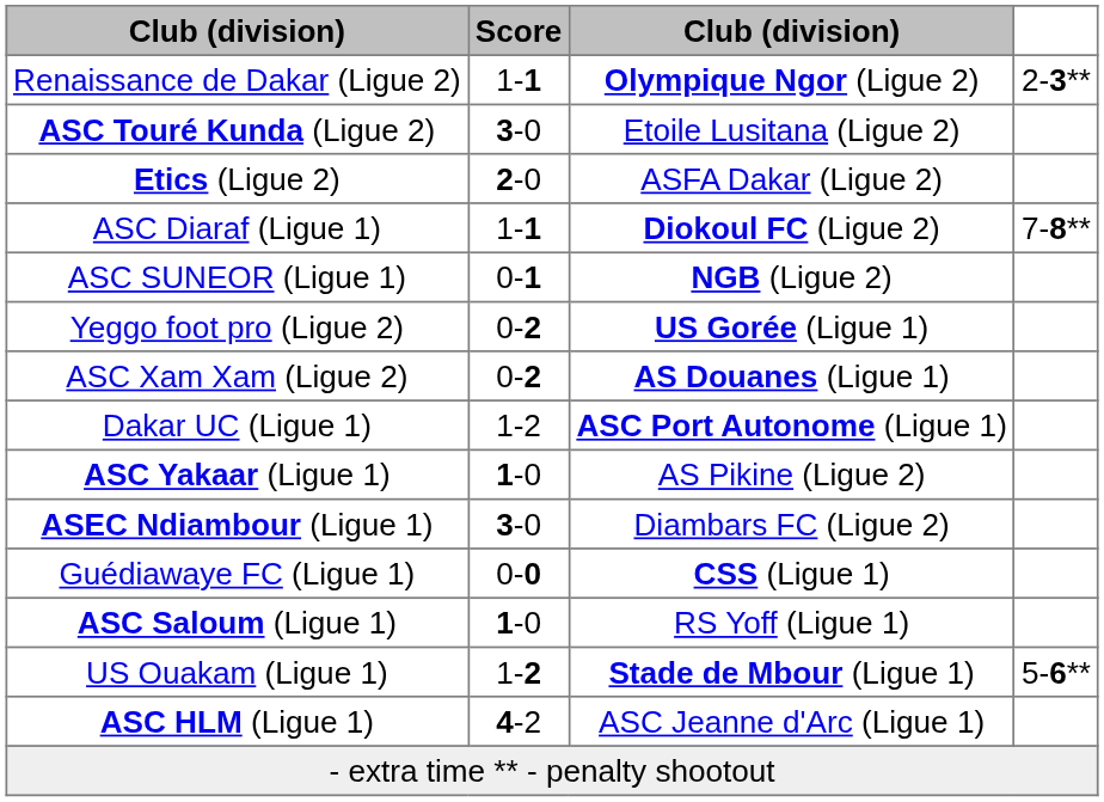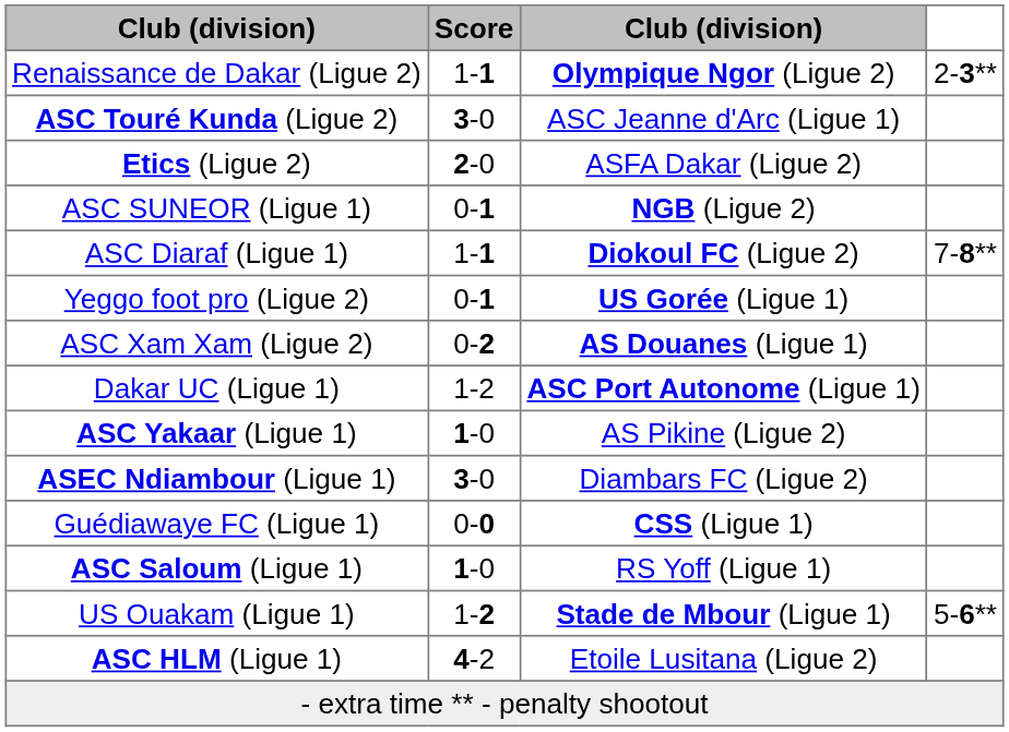ASC Touré Kunda (Ligue 2) | column 3: Etoile Lusitana (Ligue 2) -> ASC Jeanne d'Arc (Ligue 1)
rows swapped: ASC SUNEOR (Ligue 1) <-> ASC Diaraf (Ligue 1)
Yeggo foot pro (Ligue 2) | Score: 0-2 -> 0-1
ASC HLM (Ligue 1) | column 3: ASC Jeanne d'Arc (Ligue 1) -> Etoile Lusitana (Ligue 2)
